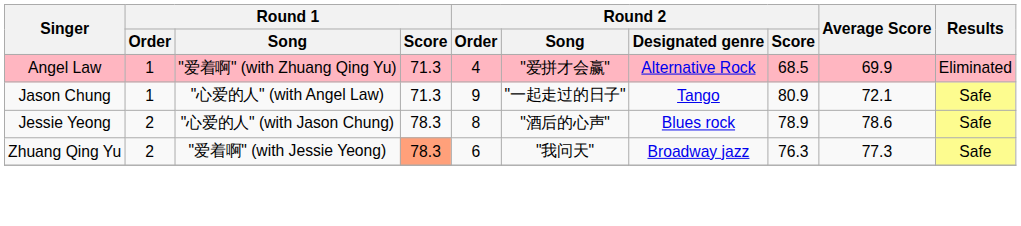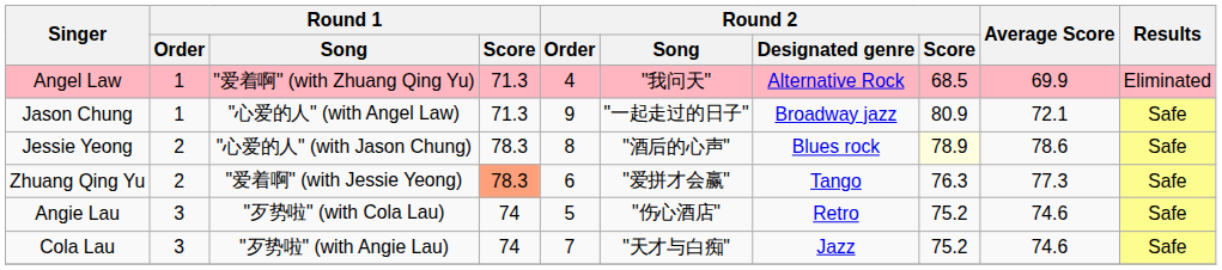Angel Law | Round 2 / Song: "爱拼才会赢" -> "我问天"
Jason Chung | Round 2 / Designated genre: Tango -> Broadway jazz
Jessie Yeong | Round 2 / Score: no background -> lightyellow background
Zhuang Qing Yu | Round 2 / Song: "我问天" -> "爱拼才会赢"
Zhuang Qing Yu | Round 2 / Designated genre: Broadway jazz -> Tango
+ row: Angie Lau | 3 | "歹势啦" (with Cola Lau) | 74 | 5 | "伤心酒店" | Retro | 75.2 | 74.6 | Safe
+ row: Cola Lau | 3 | "歹势啦" (with Angie Lau) | 74 | 7 | "天才与白痴" | Jazz | 75.2 | 74.6 | Safe
